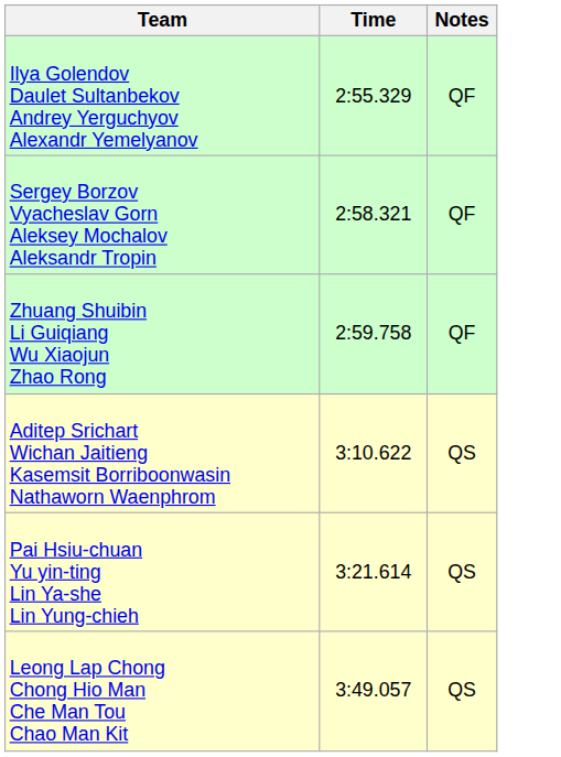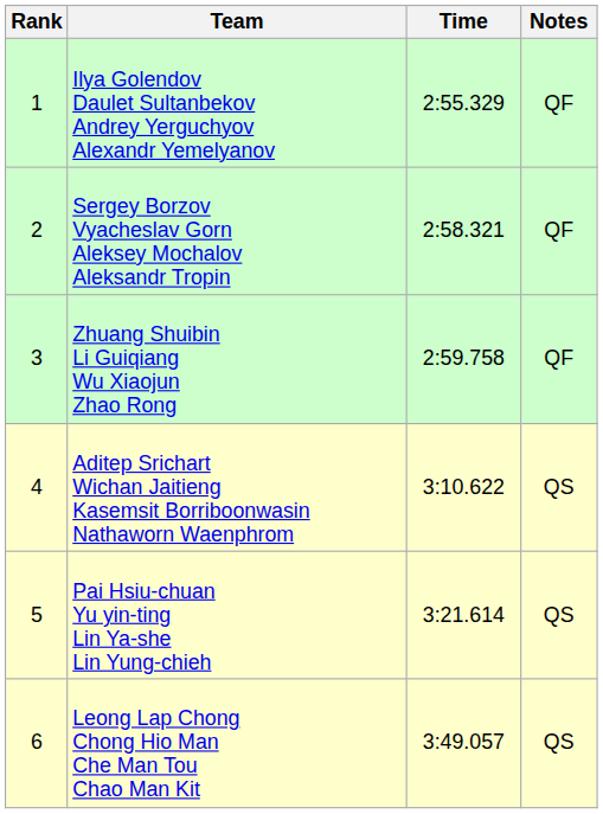+ column: Rank | 1 | 2 | 3 | 4 | 5 | 6
